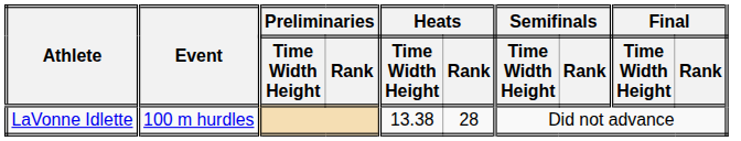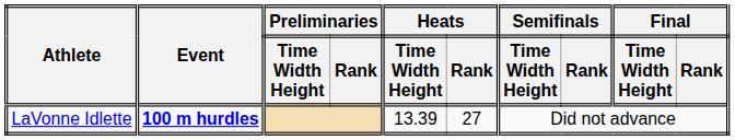LaVonne Idlette | Event: normal -> bold
LaVonne Idlette | Heats / Time Width Height: 13.38 -> 13.39
LaVonne Idlette | Heats / Rank: 28 -> 27
